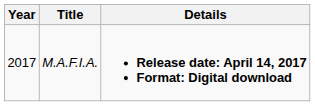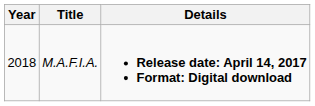M.A.F.I.A. | Year: 2017 -> 2018
